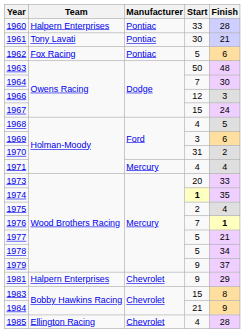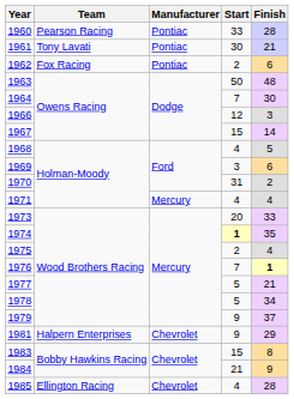1960 | Team: Halpern Enterprises -> Pearson Racing
1962 | Start: 5 -> 2
1967 | Finish: 24 -> 14
